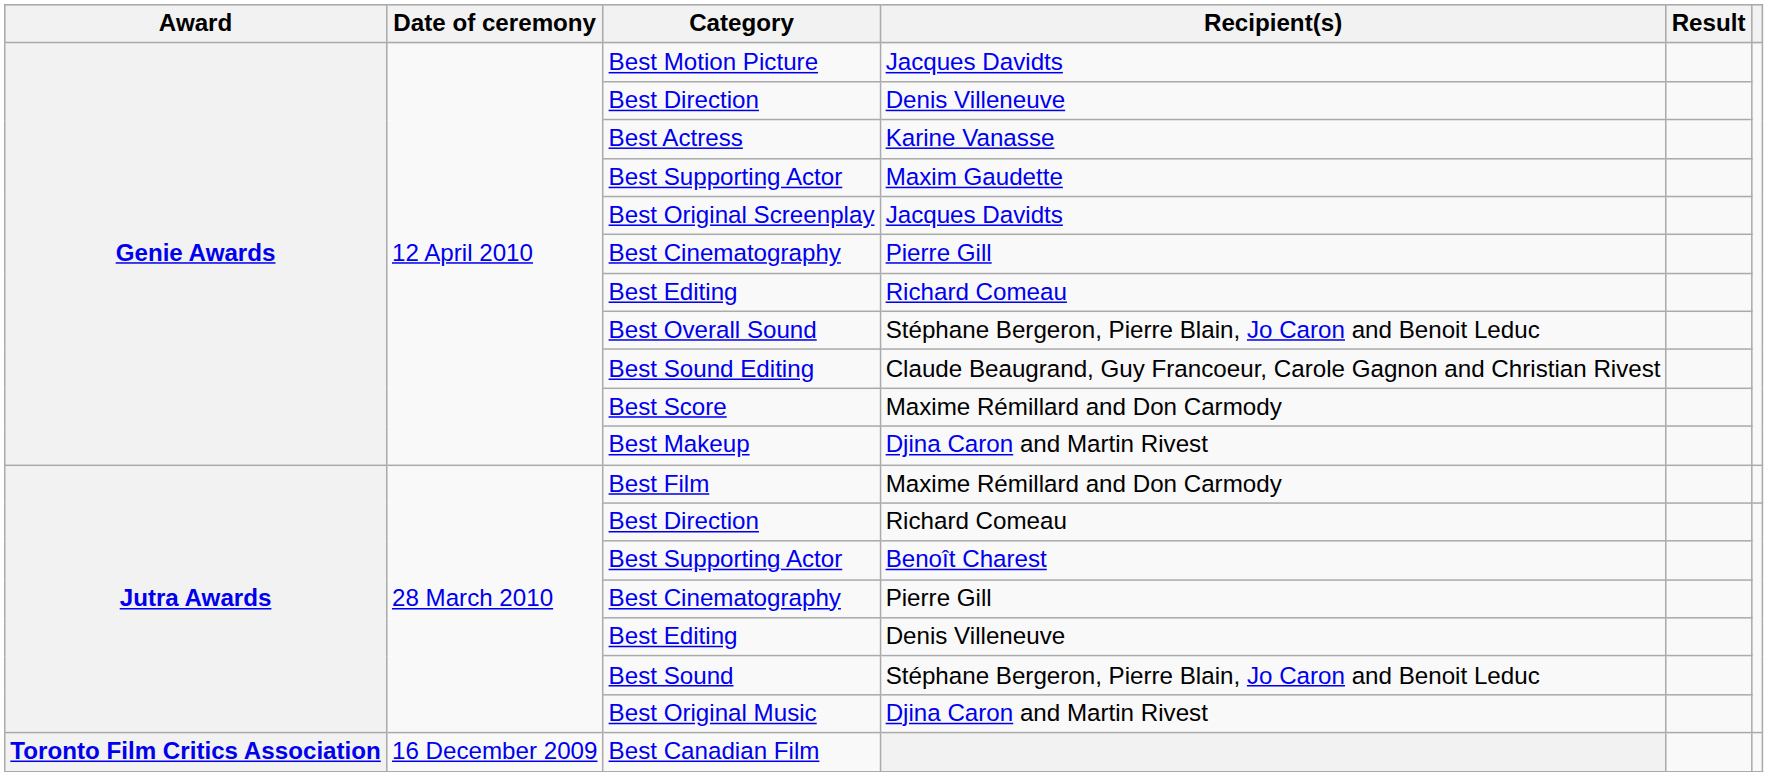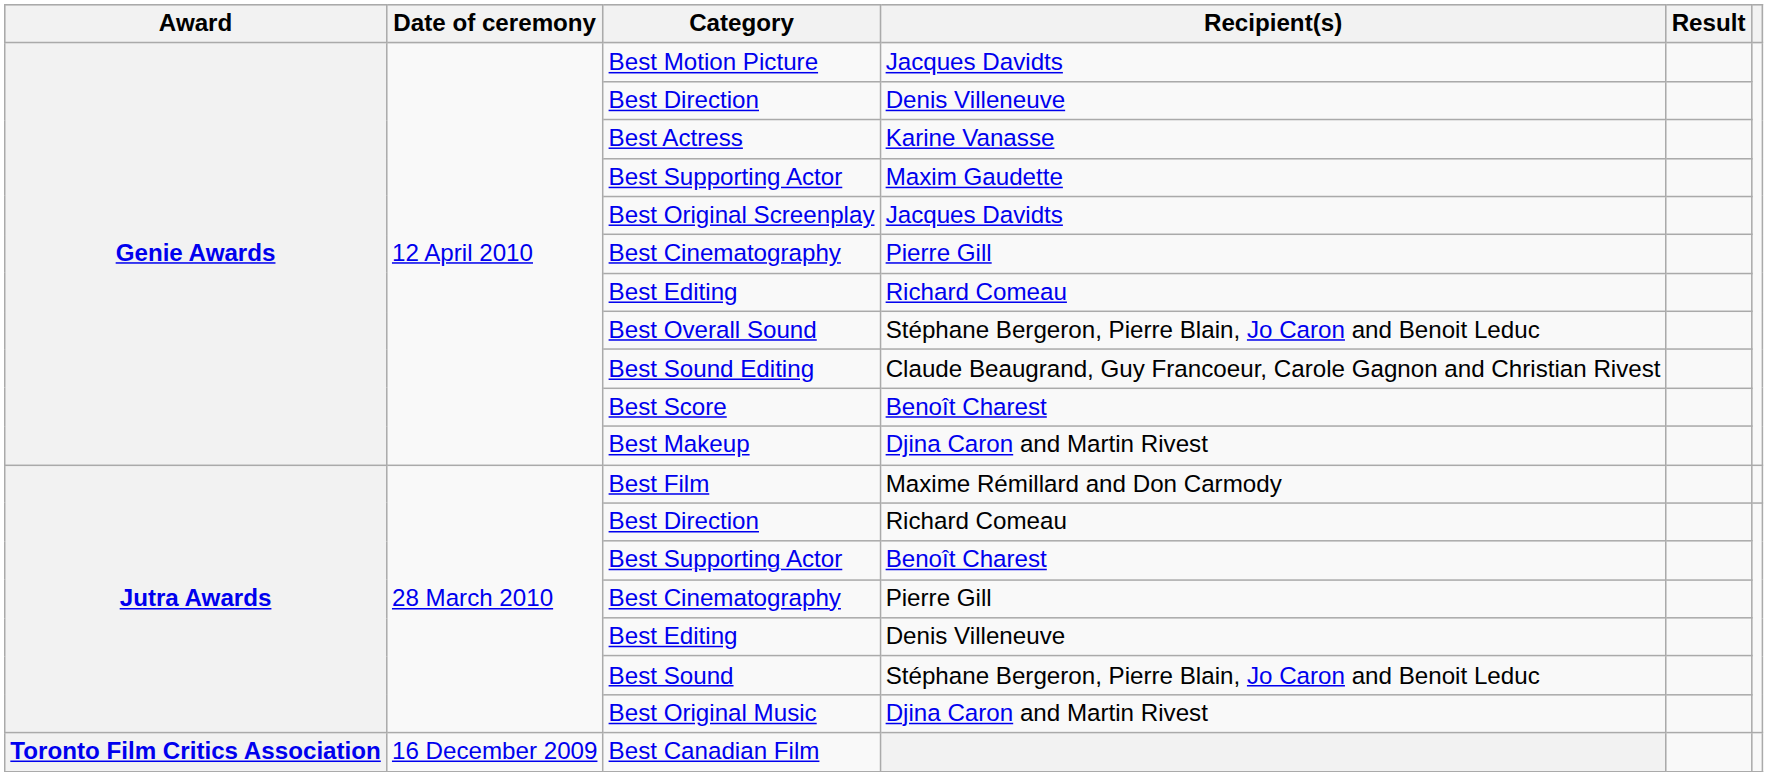Best Score | Recipient(s): Maxime Rémillard and Don Carmody -> Benoît Charest
